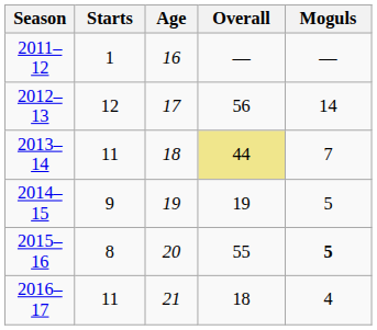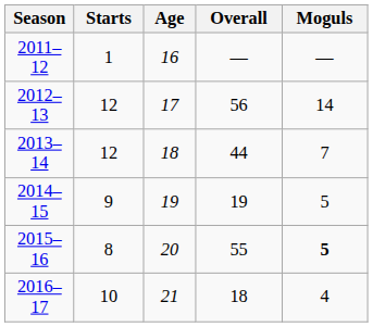2013–14 | Starts: 11 -> 12
2013–14 | Overall: khaki background -> no background
2016–17 | Starts: 11 -> 10
